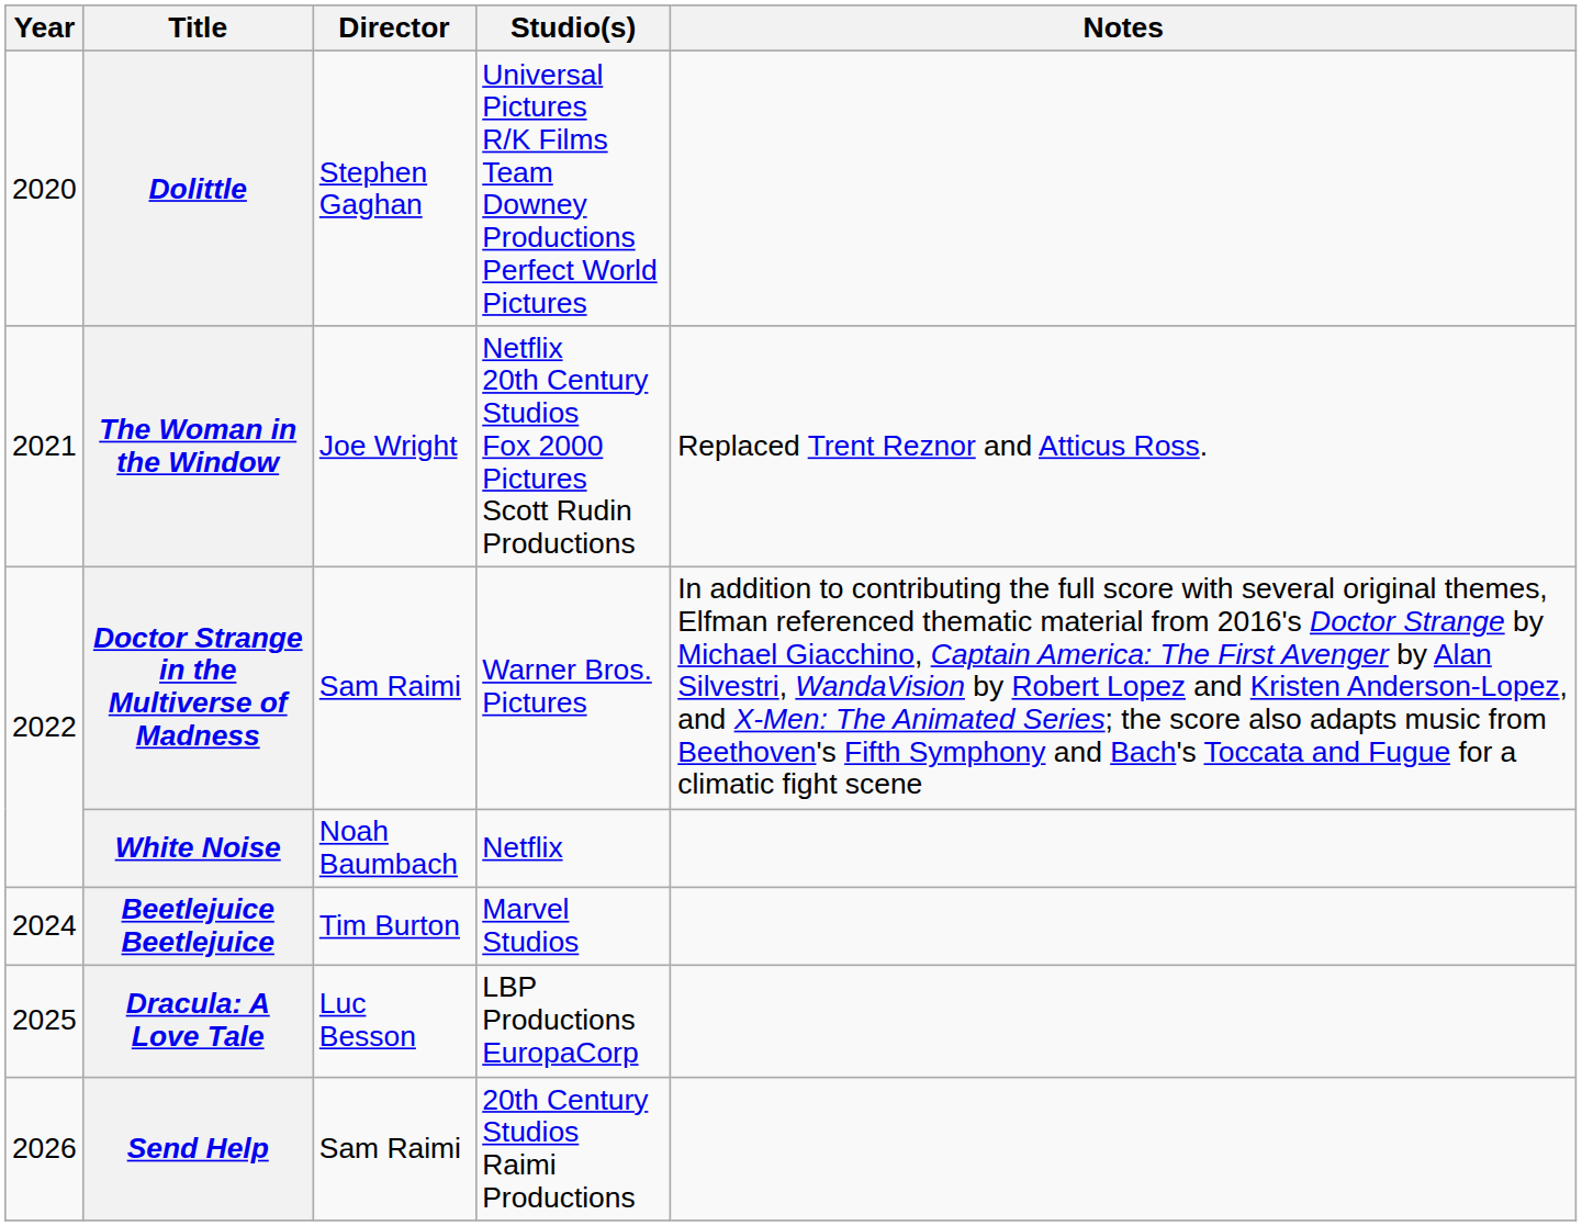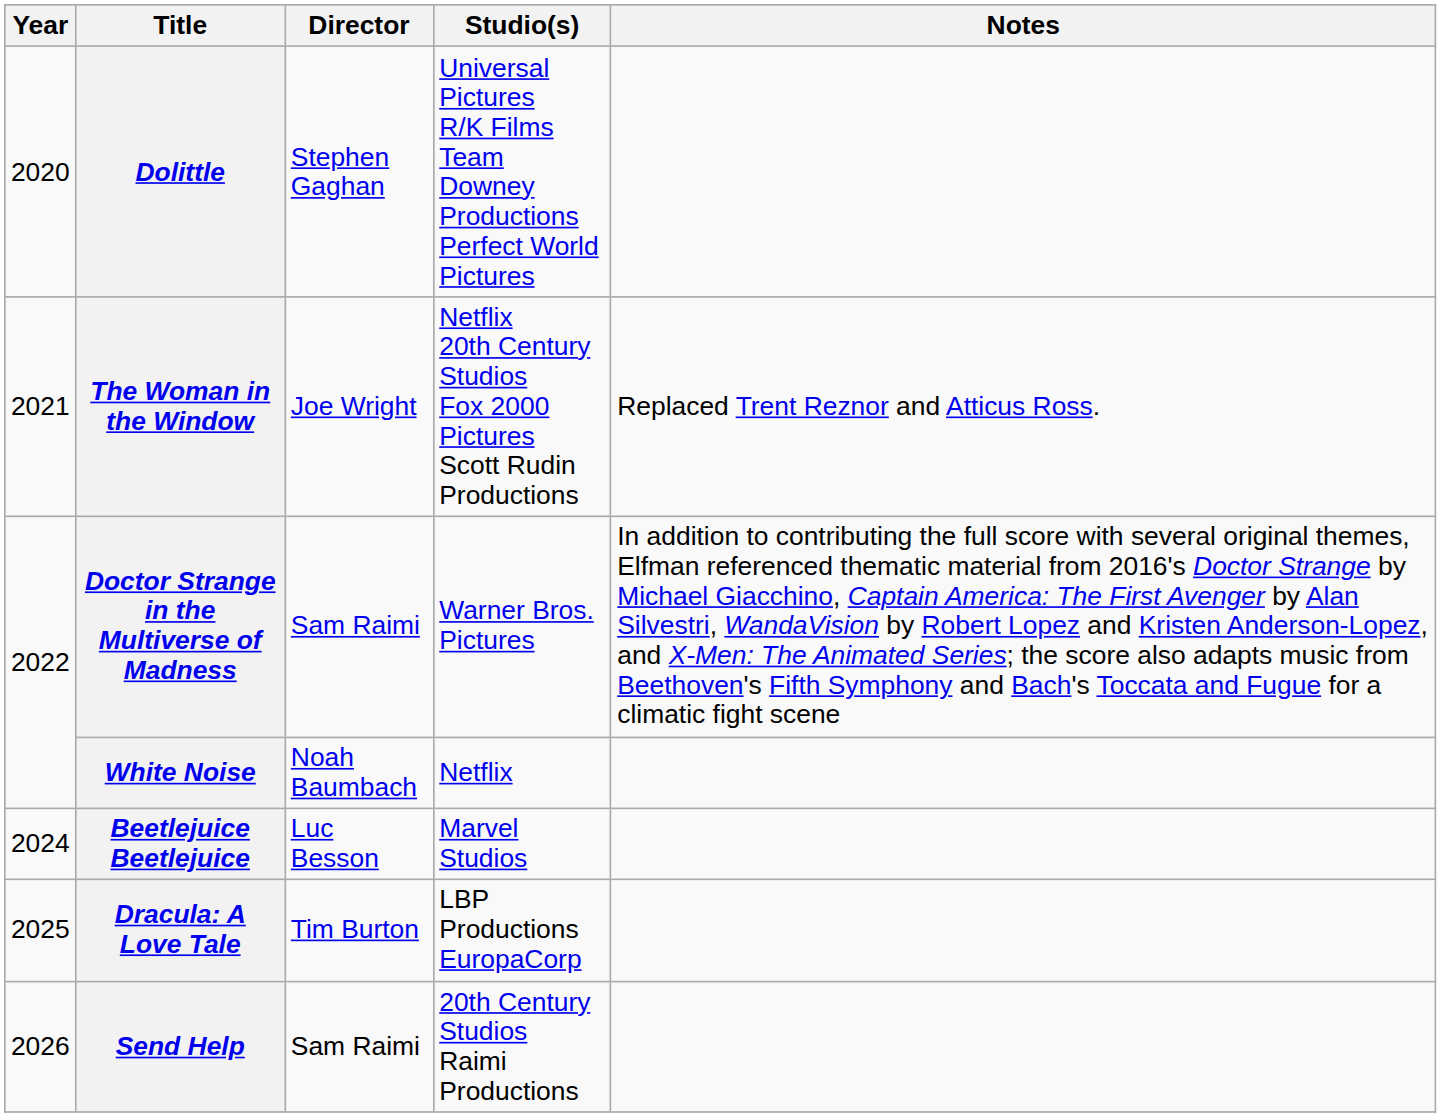Beetlejuice Beetlejuice | Director: Tim Burton -> Luc Besson
Dracula: A Love Tale | Director: Luc Besson -> Tim Burton
